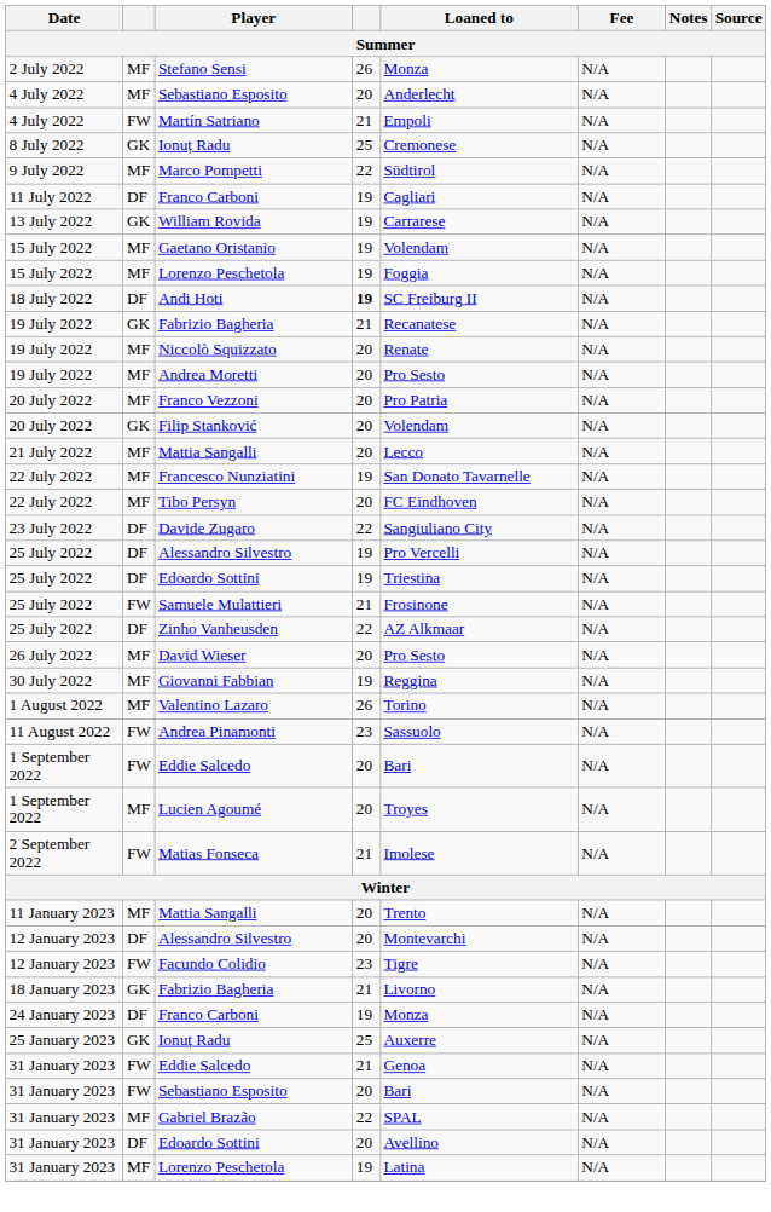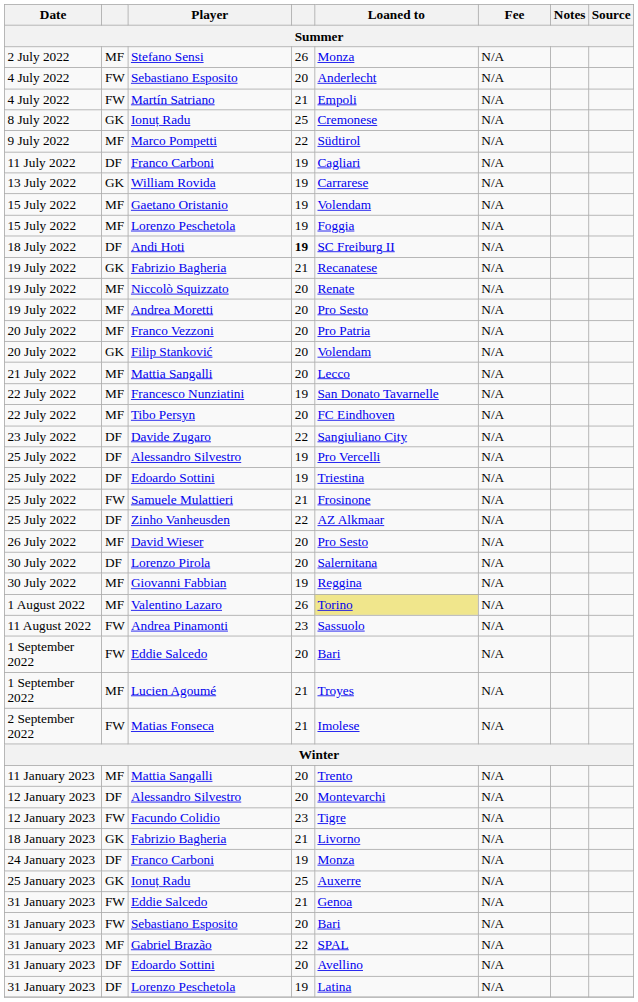4 July 2022 / Sebastiano Esposito | column 2: MF -> FW
+ row: 30 July 2022 | DF | Lorenzo Pirola | 20 | Salernitana | N/A
Valentino Lazaro | Loaned to: no background -> khaki background
Lucien Agoumé | column 4: 20 -> 21
31 January 2023 / Lorenzo Peschetola | column 2: MF -> DF
